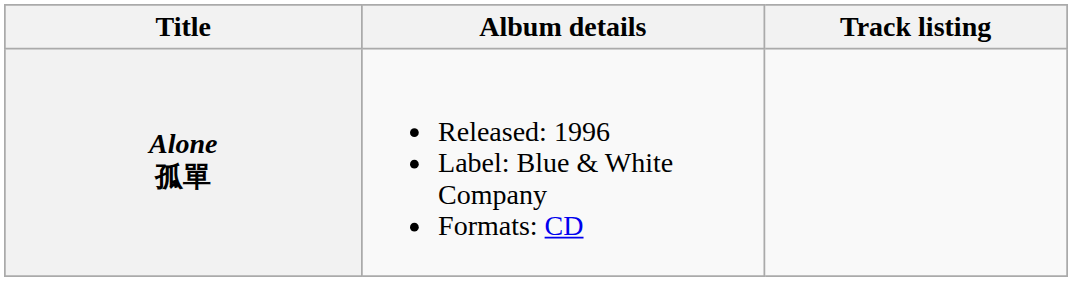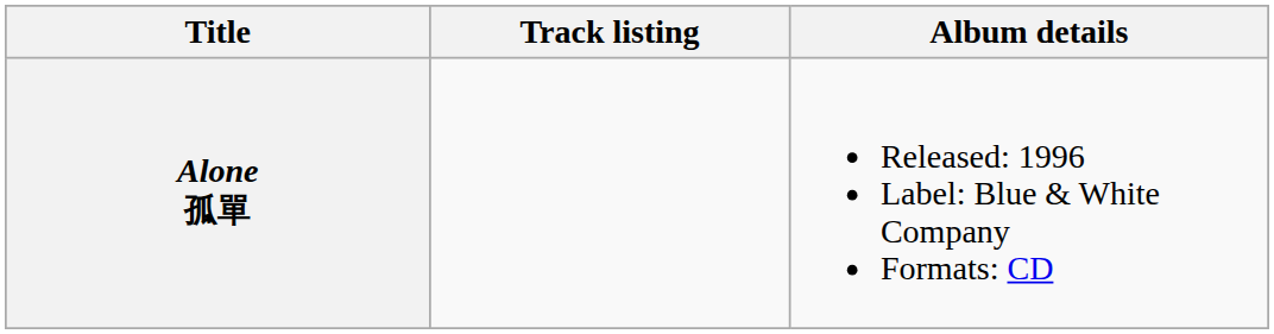columns swapped: Album details <-> Track listing
